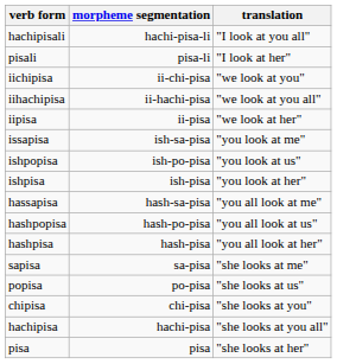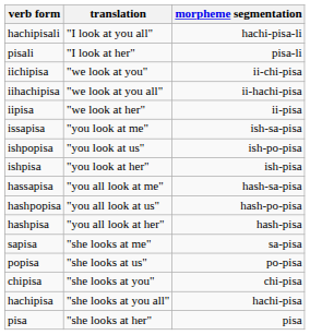columns swapped: translation <-> morpheme segmentation
